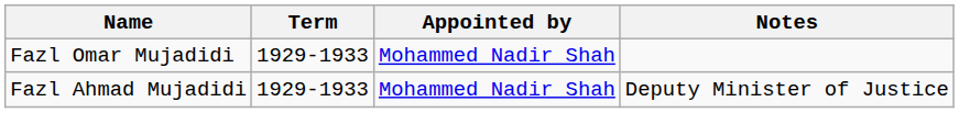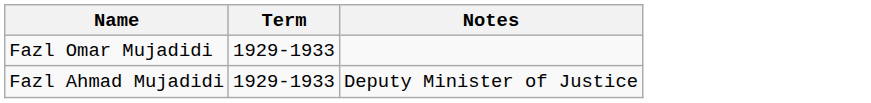- column: Appointed by | Mohammed Nadir Shah | Mohammed Nadir Shah
